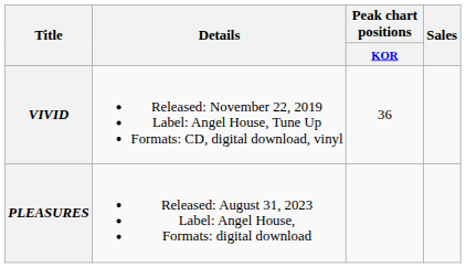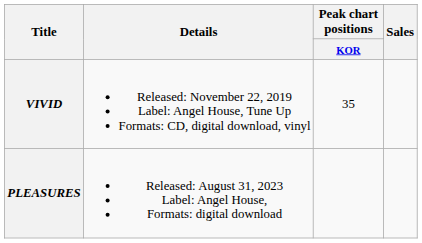VIVID | Peak chart positions / KOR: 36 -> 35
